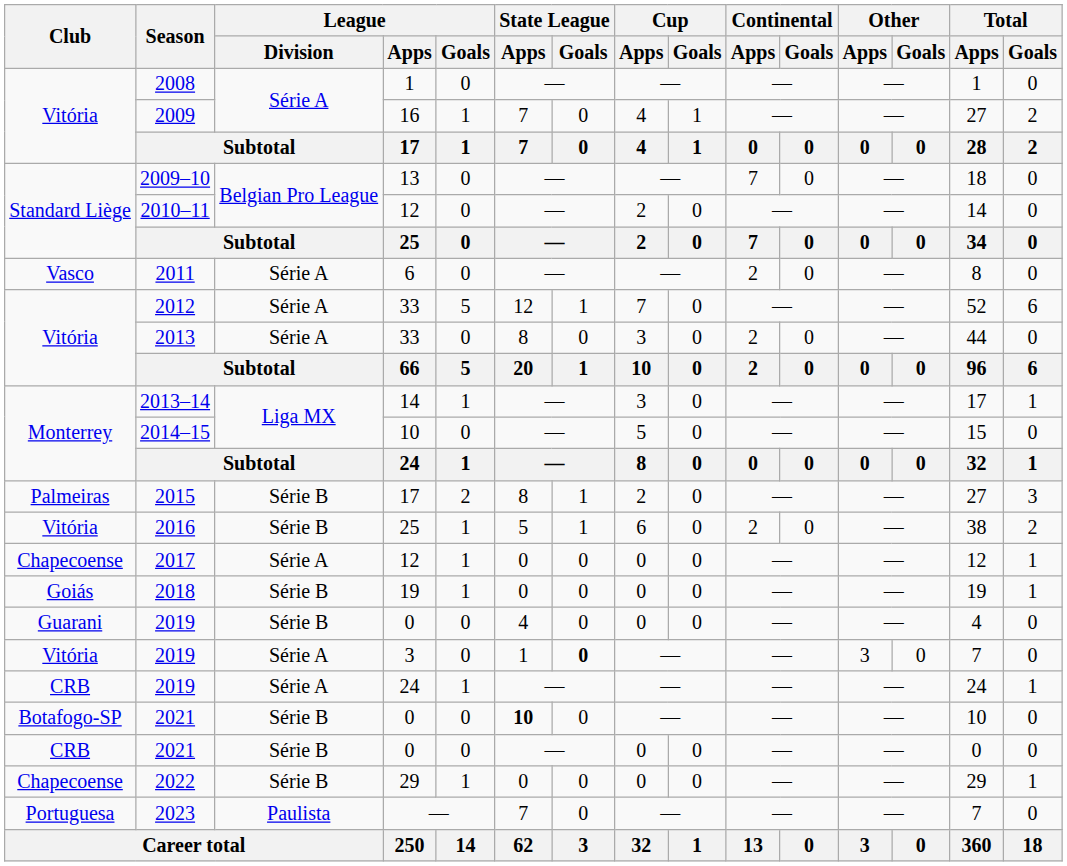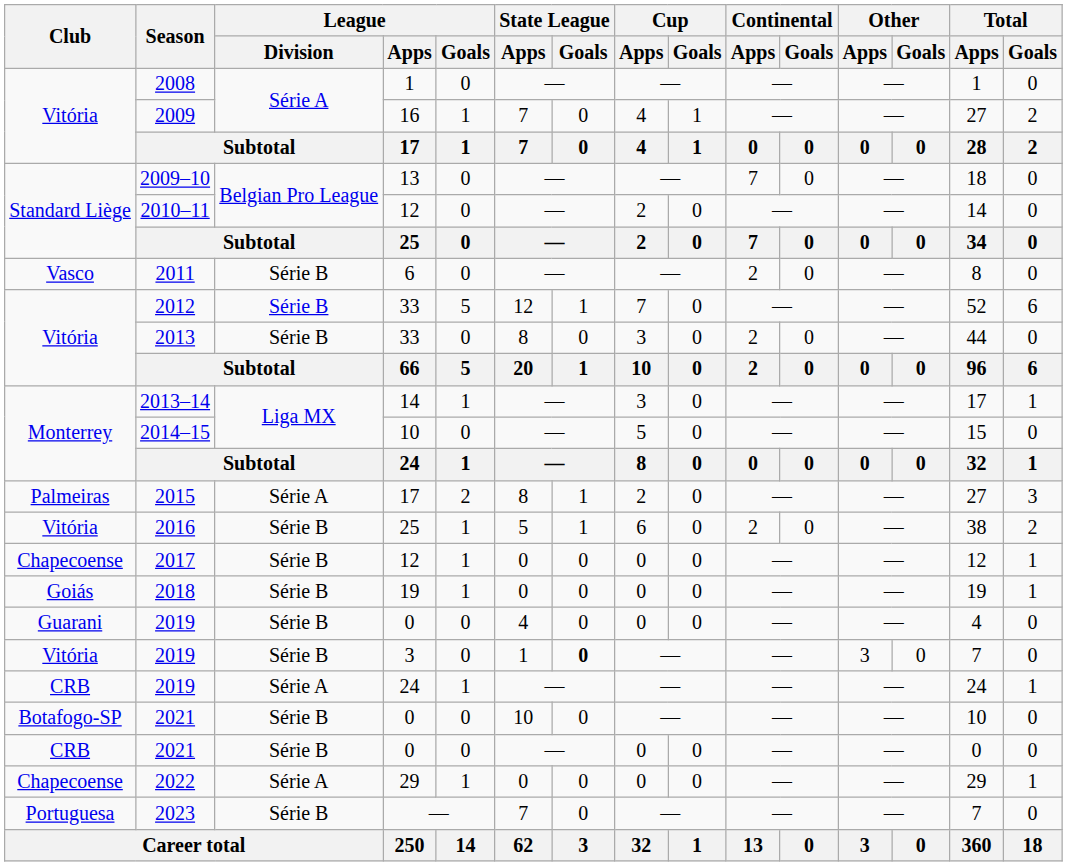2011 | League / Division: Série A -> Série B
2012 | League / Division: Série A -> Série B
2013 | League / Division: Série A -> Série B
2015 | League / Division: Série B -> Série A
2017 | League / Division: Série A -> Série B
Vitória / 2019 | League / Division: Série A -> Série B
Botafogo-SP / 2021 | State League / Apps: bold -> normal
2022 | League / Division: Série B -> Série A
2023 | League / Division: Paulista -> Série B
